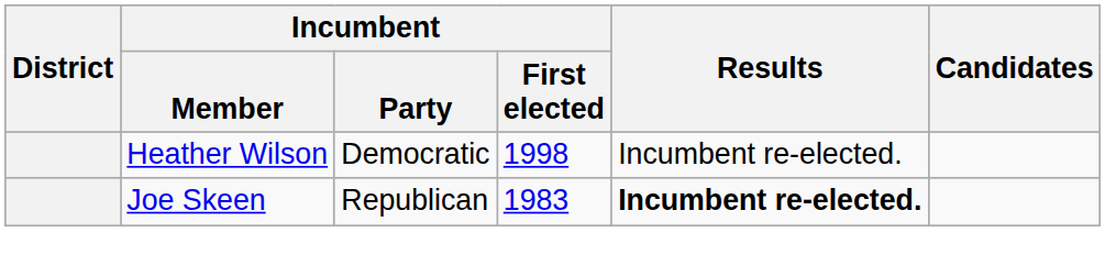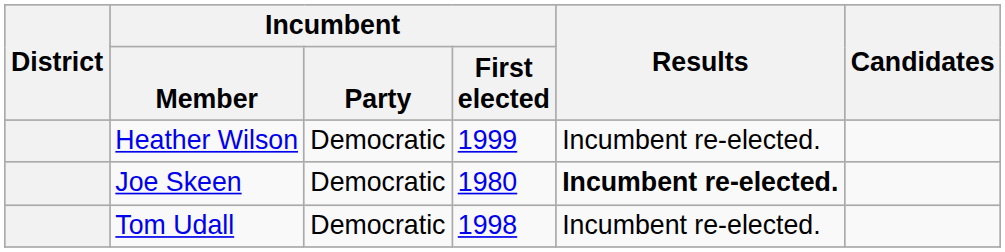Heather Wilson | Incumbent / First elected: 1998 -> 1999
Joe Skeen | Incumbent / Party: Republican -> Democratic
Joe Skeen | Incumbent / First elected: 1983 -> 1980
+ row: Tom Udall | Democratic | 1998 | Incumbent re-elected.
